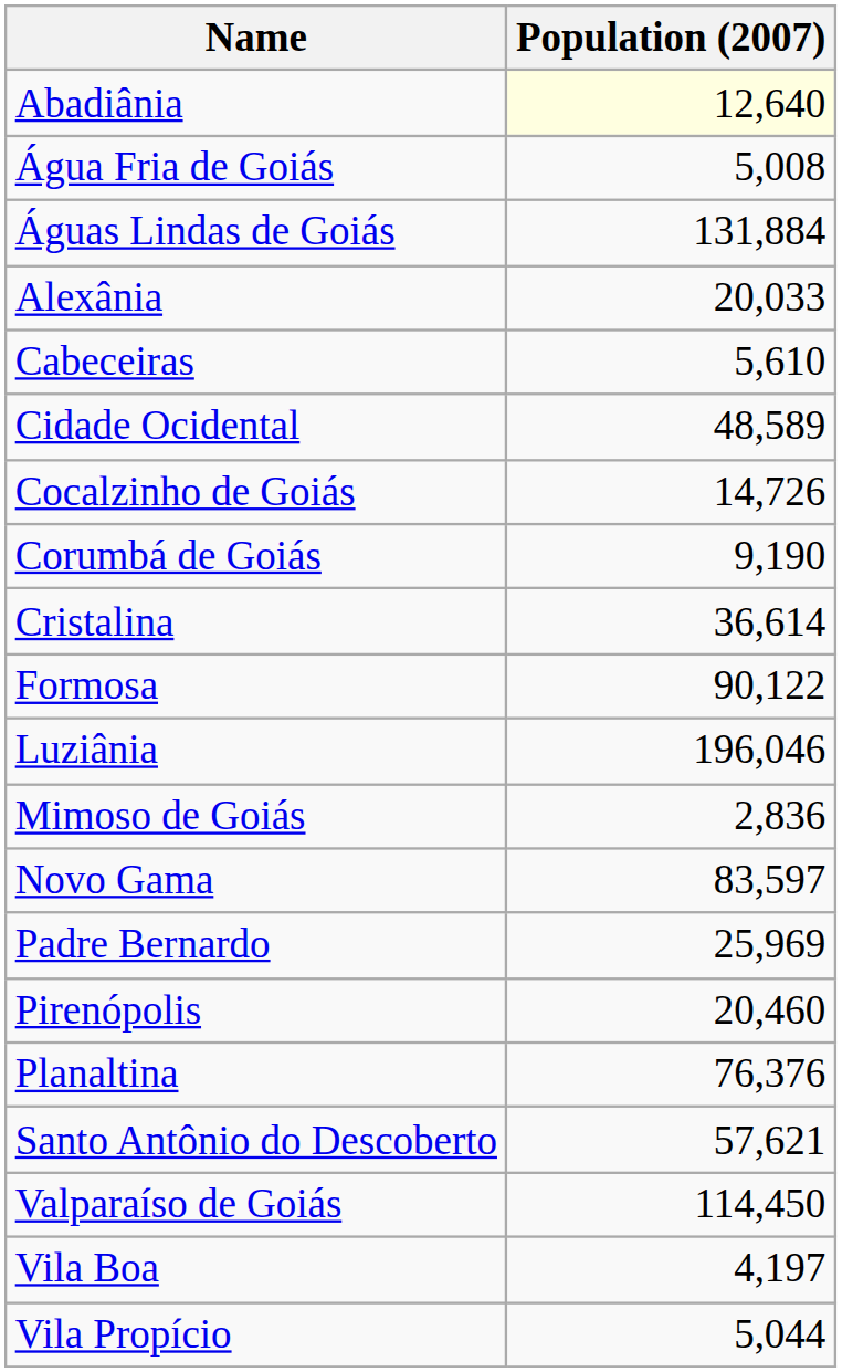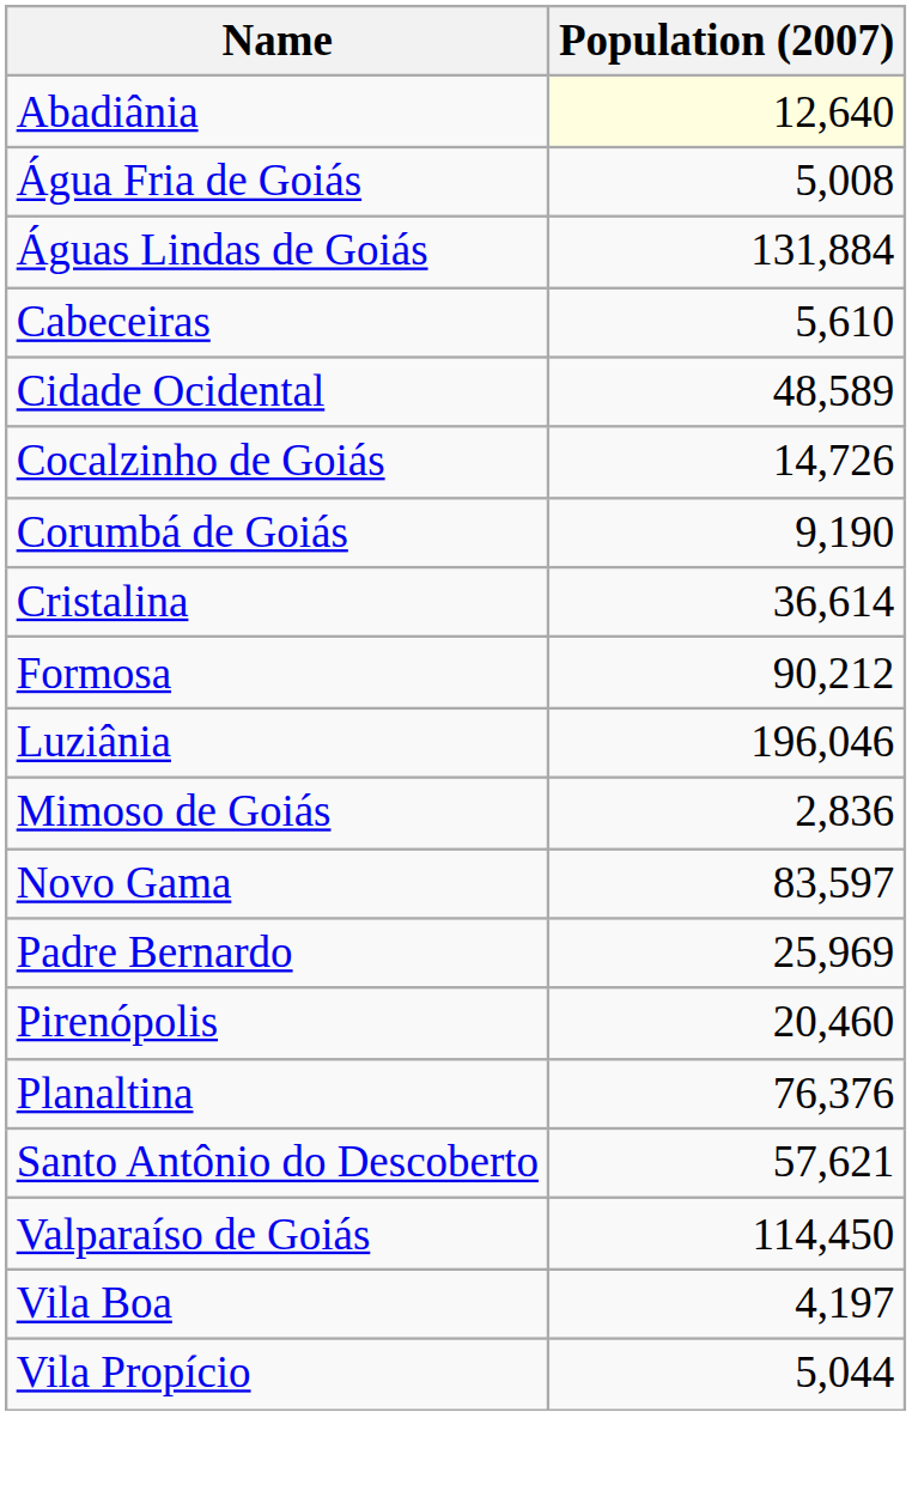- row: Alexânia | 20,033
Formosa | Population (2007): 90,122 -> 90,212
